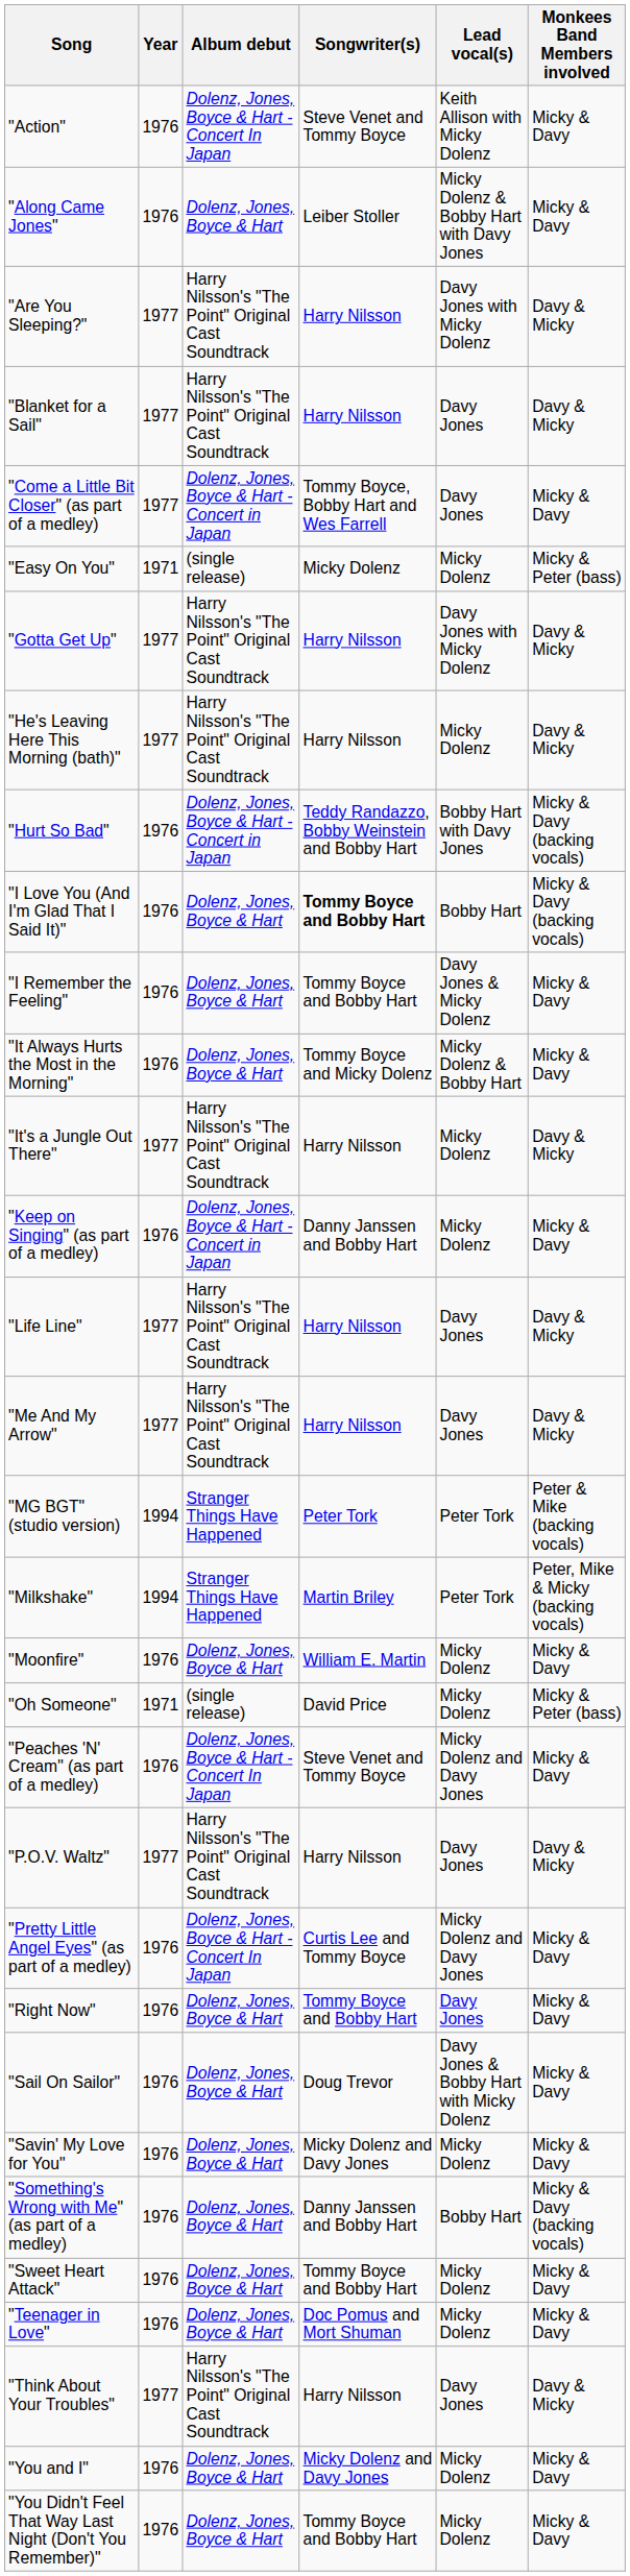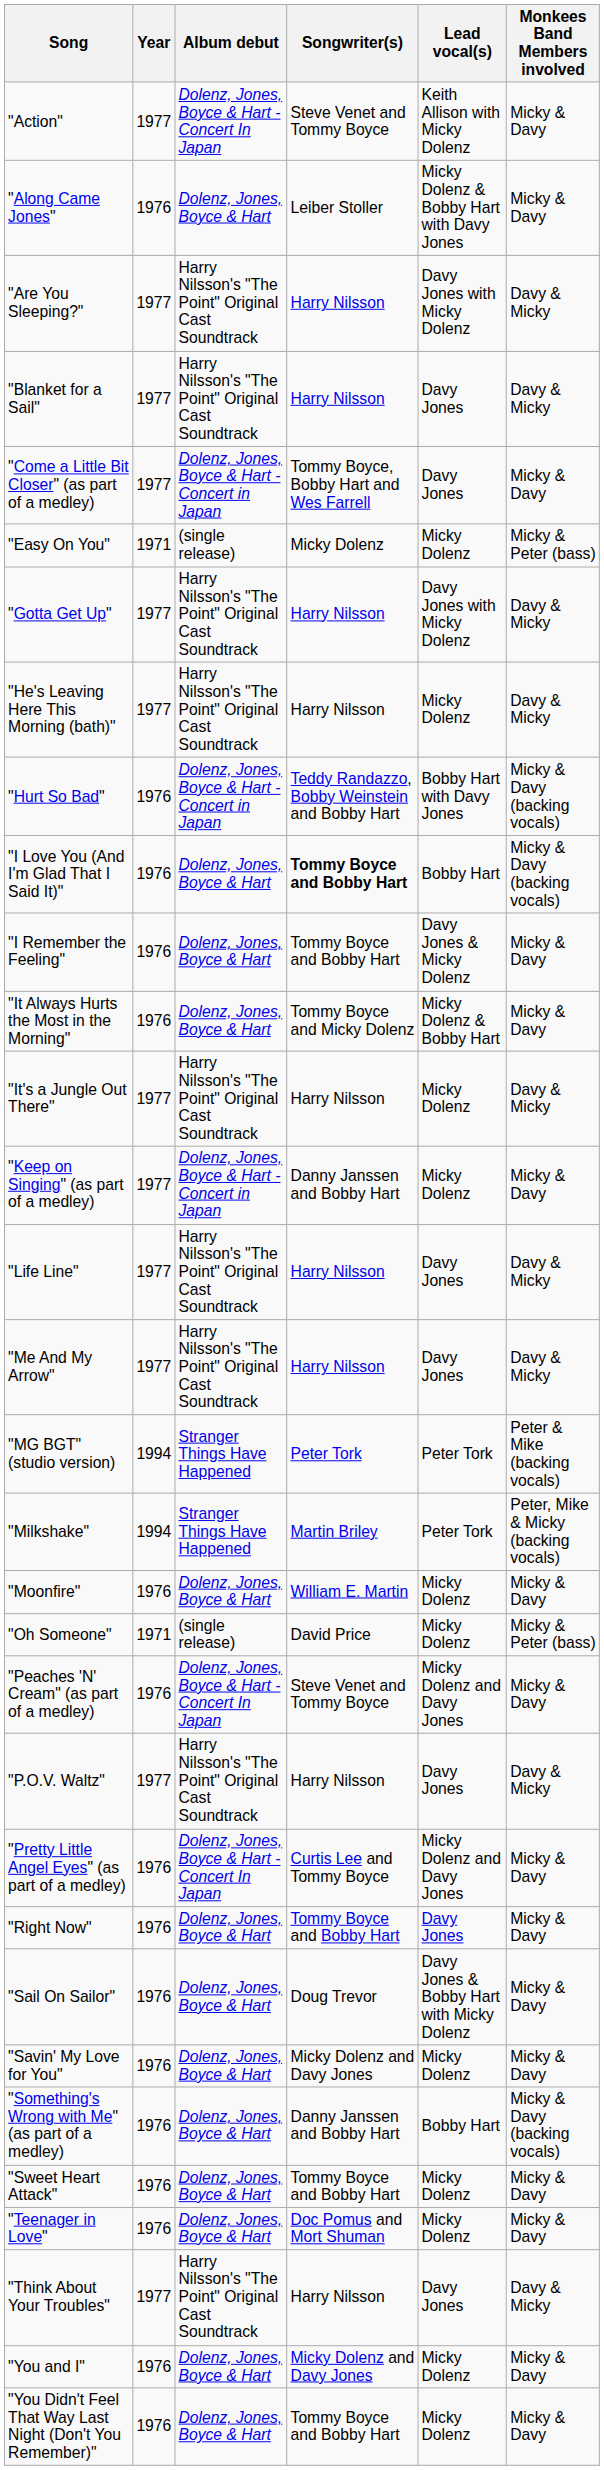"Action" | Year: 1976 -> 1977
"Keep on Singing" (as part of a medley) | Year: 1976 -> 1977
